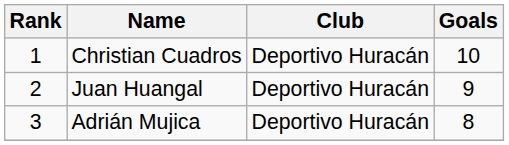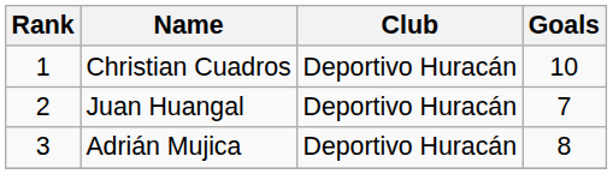Juan Huangal | Goals: 9 -> 7
